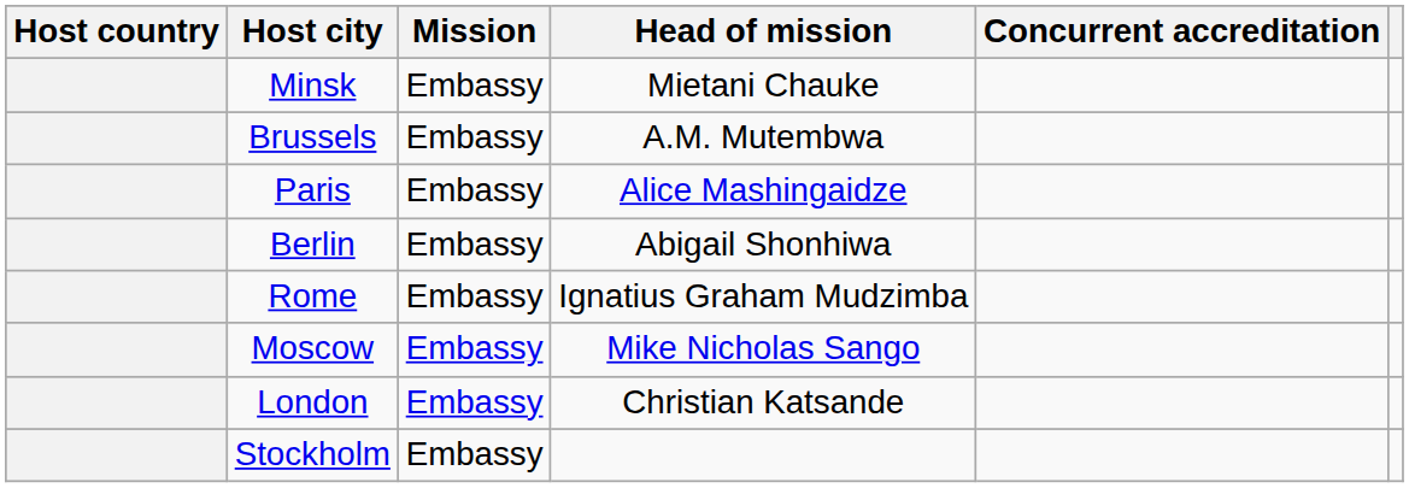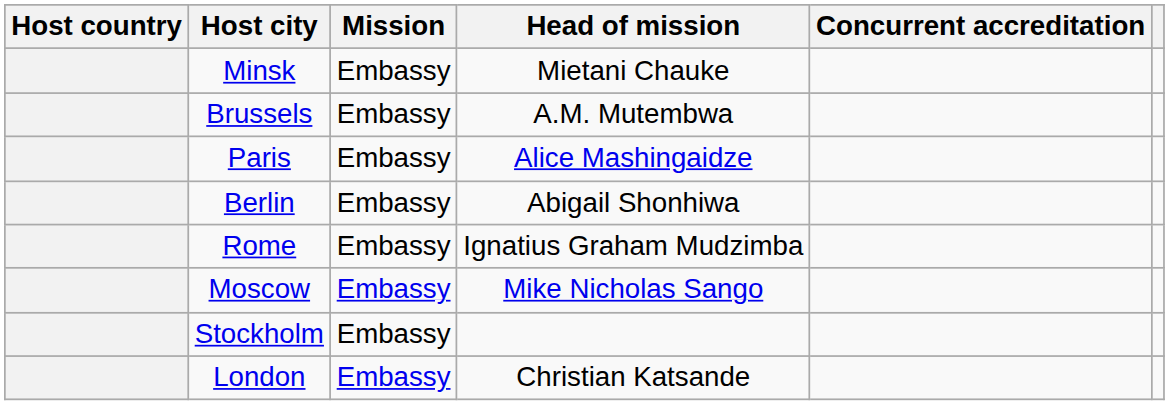rows swapped: Stockholm <-> London
